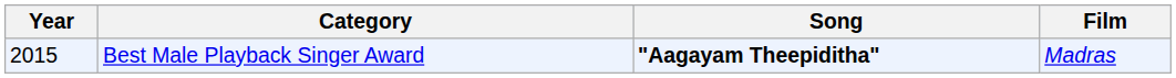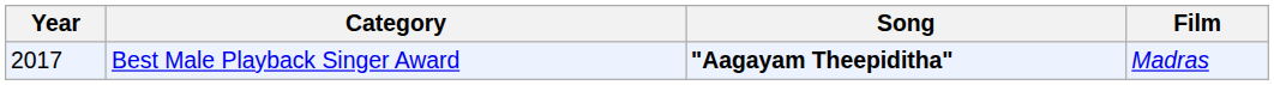Best Male Playback Singer Award | Year: 2015 -> 2017
